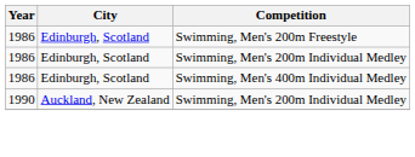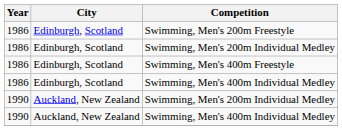+ row: 1986 | Edinburgh, Scotland | Swimming, Men's 400m Freestyle
+ row: 1990 | Auckland, New Zealand | Swimming, Men's 400m Individual Medley
